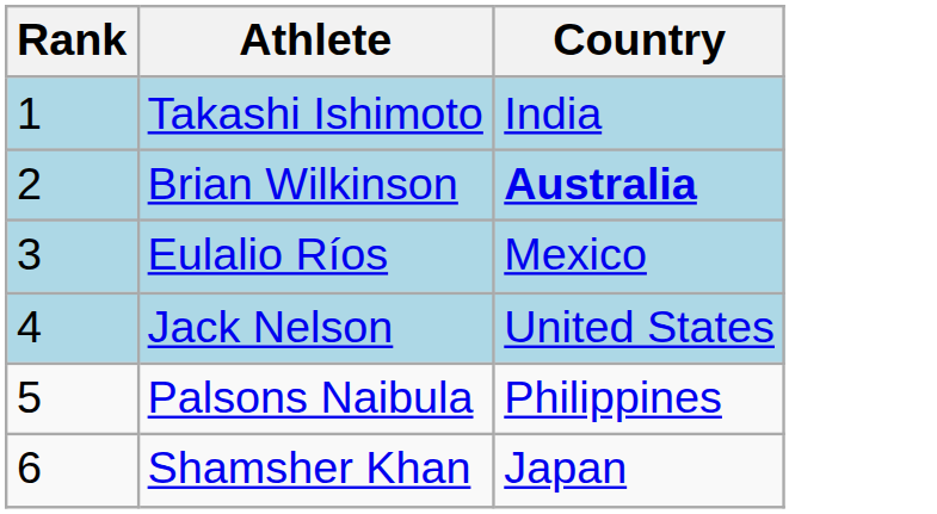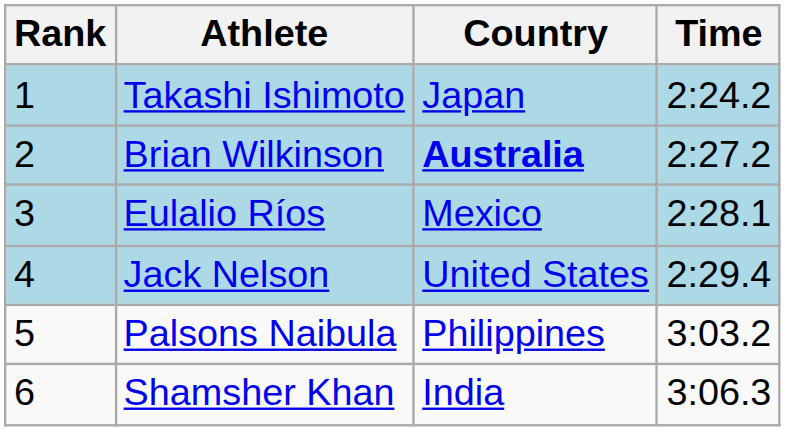+ column: Time | 2:24.2 | 2:27.2 | 2:28.1 | 2:29.4 | 3:03.2 | 3:06.3
Takashi Ishimoto | Country: India -> Japan
Shamsher Khan | Country: Japan -> India
